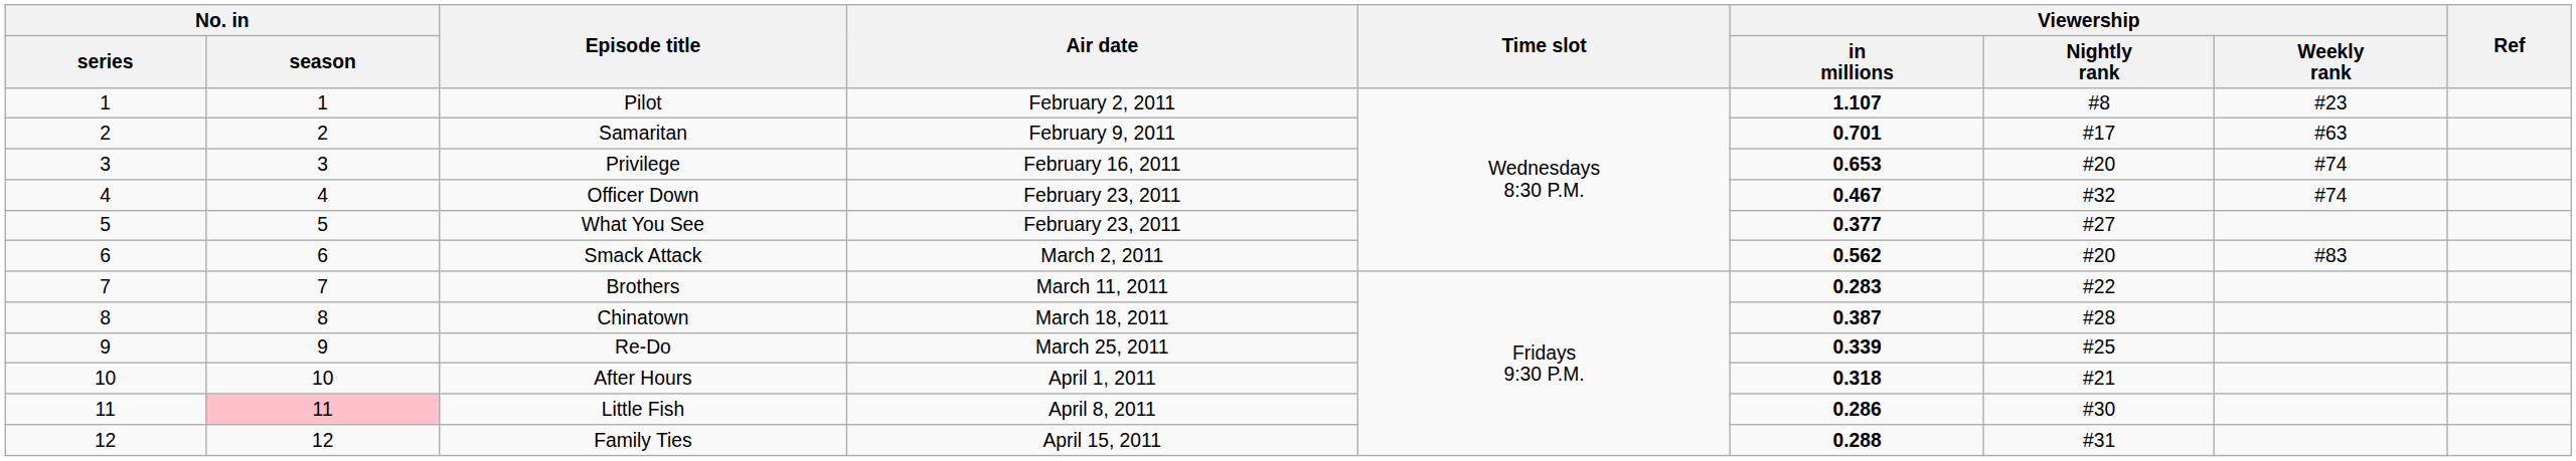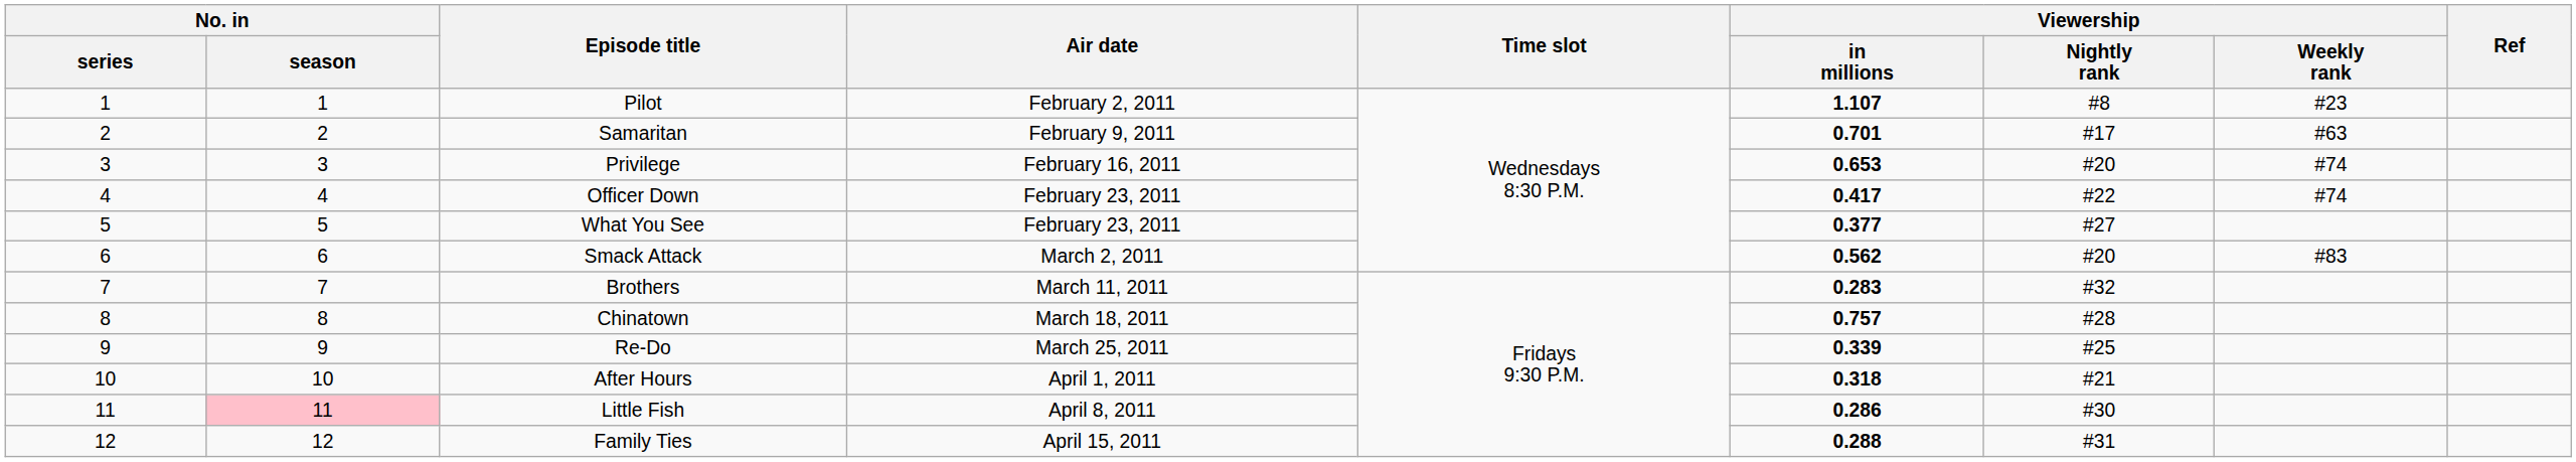Officer Down | Viewership / in millions: 0.467 -> 0.417
Officer Down | Viewership / Nightly rank: #32 -> #22
Brothers | Viewership / Nightly rank: #22 -> #32
Chinatown | Viewership / in millions: 0.387 -> 0.757
